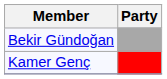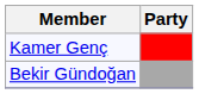rows swapped: Bekir Gündoğan <-> Kamer Genç
